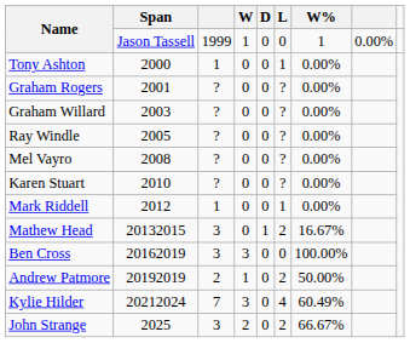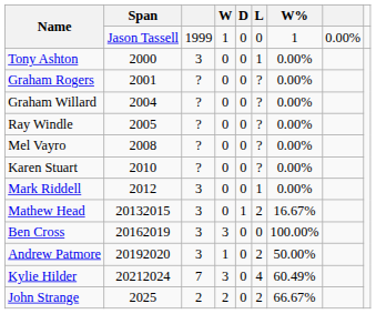Tony Ashton | column 3: 1 -> 3
Graham Willard | Span: 2003 -> 2004
Mark Riddell | column 3: 1 -> 3
Andrew Patmore | Span: 20192019 -> 20192020
Andrew Patmore | column 3: 2 -> 3
John Strange | column 3: 3 -> 2
